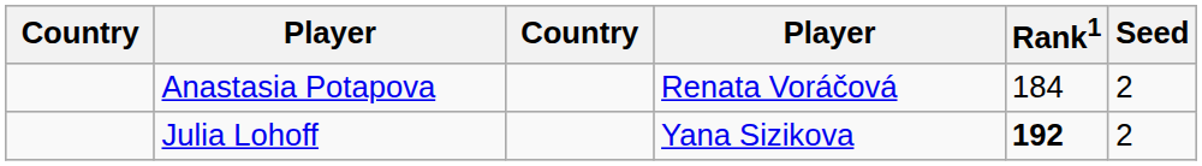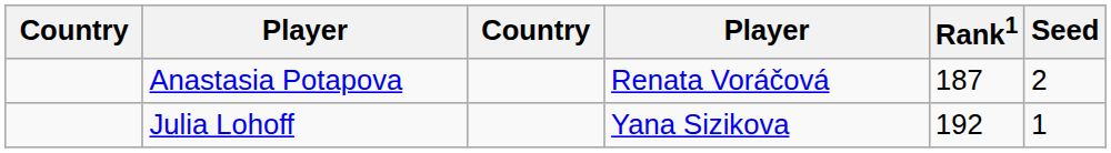Anastasia Potapova | Rank1: 184 -> 187
Julia Lohoff | Rank1: bold -> normal
Julia Lohoff | Seed: 2 -> 1
